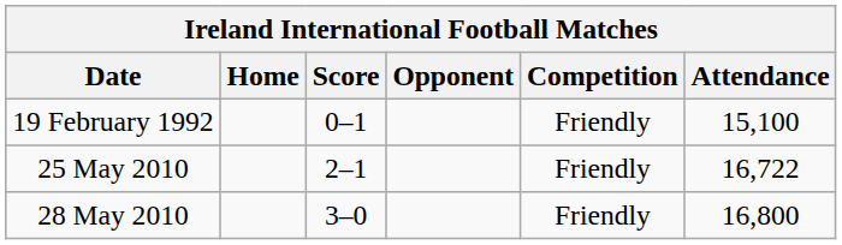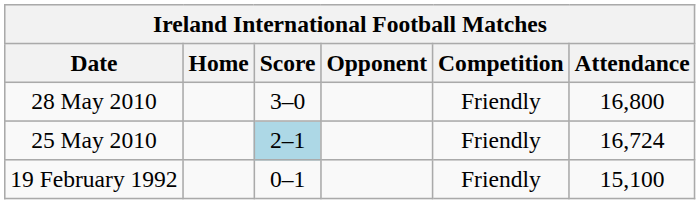rows swapped: 19 February 1992 <-> 28 May 2010
25 May 2010 | Score: no background -> lightblue background
25 May 2010 | Attendance: 16,722 -> 16,724
